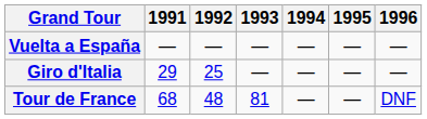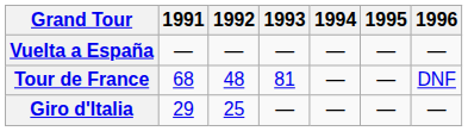rows swapped: Giro d'Italia <-> Tour de France
